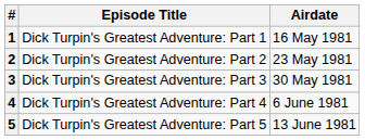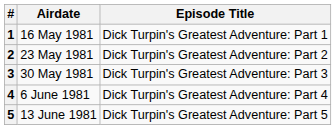columns swapped: Episode Title <-> Airdate
